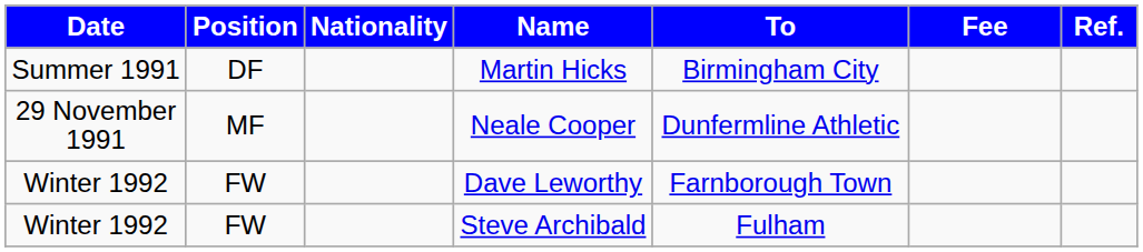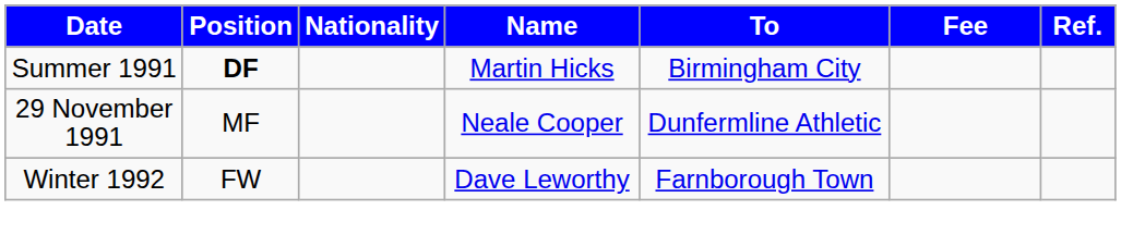Martin Hicks | Position: normal -> bold
- row: Winter 1992 | FW | Steve Archibald | Fulham
